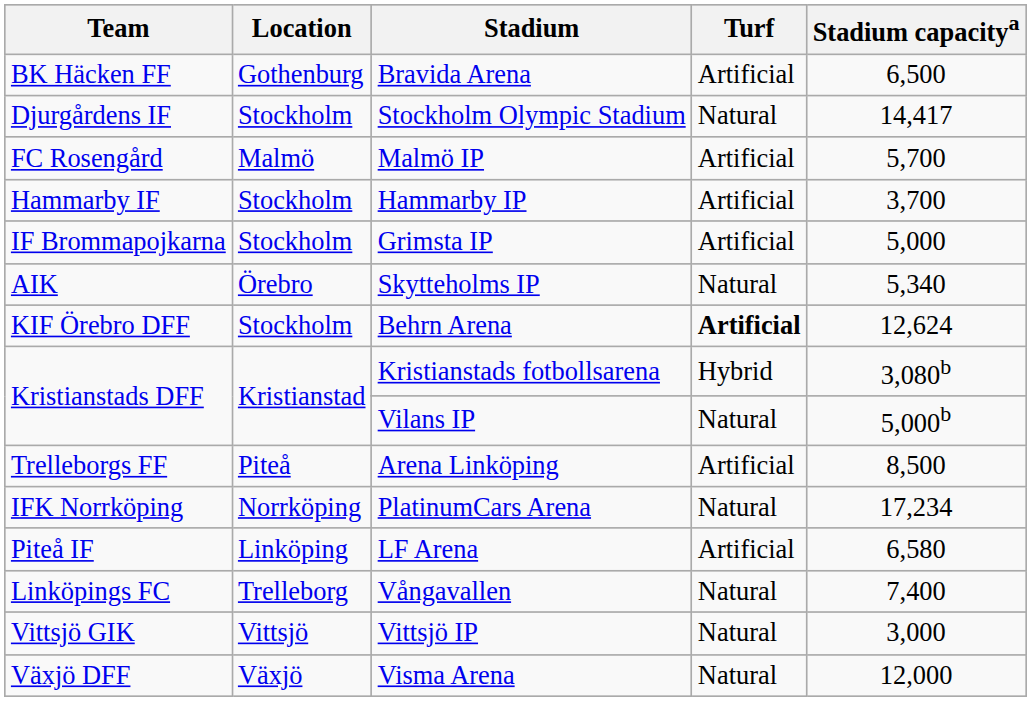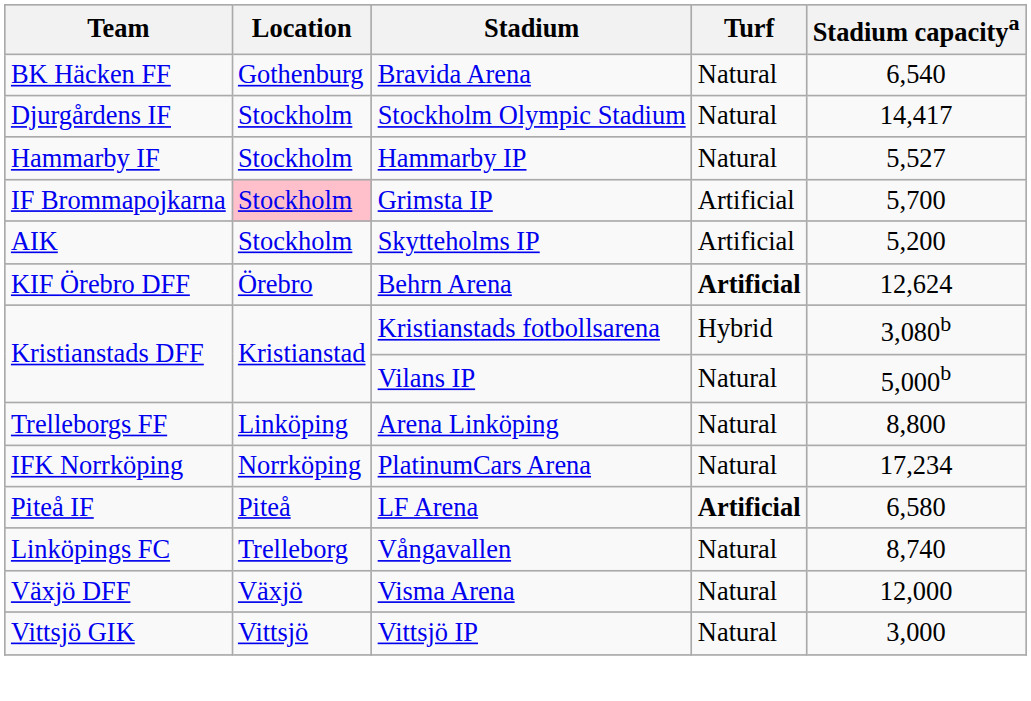Bravida Arena | Turf: Artificial -> Natural
Bravida Arena | Stadium capacitya: 6,500 -> 6,540
- row: FC Rosengård | Malmö | Malmö IP | Artificial | 5,700
Hammarby IP | Turf: Artificial -> Natural
Hammarby IP | Stadium capacitya: 3,700 -> 5,527
Grimsta IP | Location: no background -> pink background
Grimsta IP | Stadium capacitya: 5,000 -> 5,700
Skytteholms IP | Location: Örebro -> Stockholm
Skytteholms IP | Turf: Natural -> Artificial
Skytteholms IP | Stadium capacitya: 5,340 -> 5,200
Behrn Arena | Location: Stockholm -> Örebro
Arena Linköping | Location: Piteå -> Linköping
Arena Linköping | Turf: Artificial -> Natural
Arena Linköping | Stadium capacitya: 8,500 -> 8,800
LF Arena | Location: Linköping -> Piteå
LF Arena | Turf: normal -> bold
Vångavallen | Stadium capacitya: 7,400 -> 8,740
rows swapped: Visma Arena <-> Vittsjö IP
